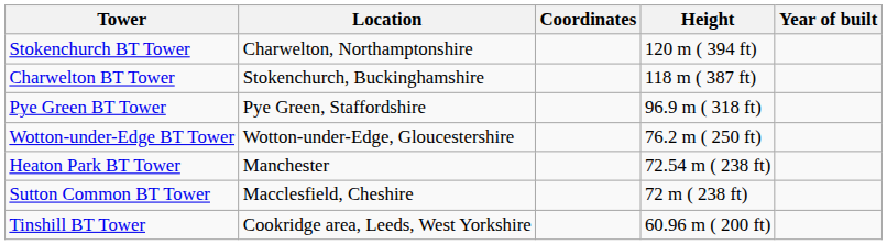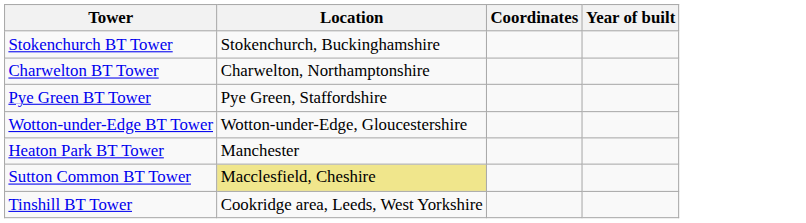- column: Height | 120 m ( 394 ft) | 118 m ( 387 ft) | 96.9 m ( 318 ft) | 76.2 m ( 250 ft) | 72.54 m ( 238 ft) | 72 m ( 238 ft) | 60.96 m ( 200 ft)
Stokenchurch BT Tower | Location: Charwelton, Northamptonshire -> Stokenchurch, Buckinghamshire
Charwelton BT Tower | Location: Stokenchurch, Buckinghamshire -> Charwelton, Northamptonshire
Sutton Common BT Tower | Location: no background -> khaki background
